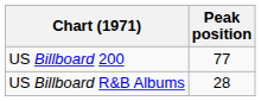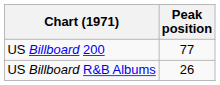US Billboard R&B Albums | Peak position: 28 -> 26
